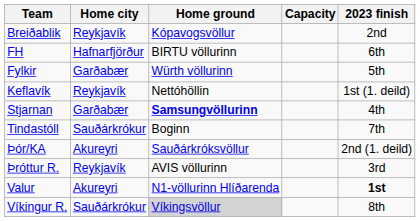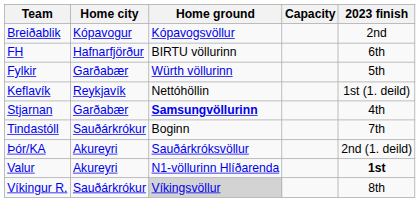Breiðablik | Home city: Reykjavík -> Kópavogur
- row: Þróttur R. | Reykjavík | AVIS völlurinn | 3rd
